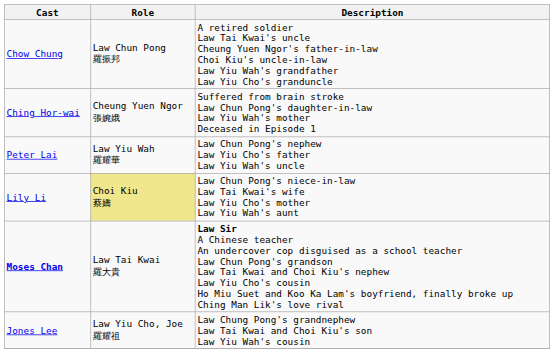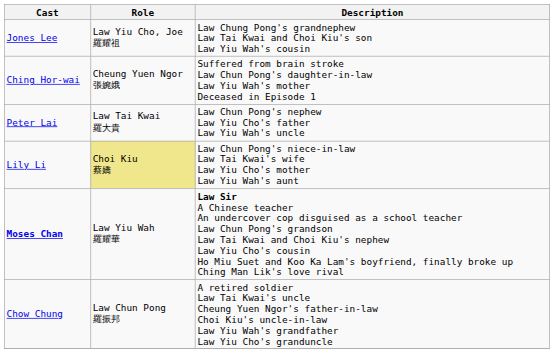rows swapped: Chow Chung <-> Jones Lee
Peter Lai | Role: Law Yiu Wah 羅耀華 -> Law Tai Kwai 羅大貴
Moses Chan | Role: Law Tai Kwai 羅大貴 -> Law Yiu Wah 羅耀華
